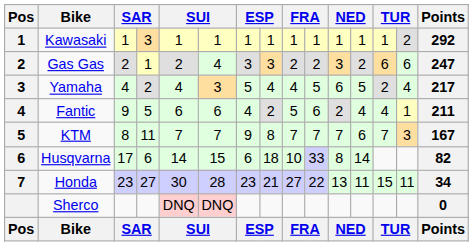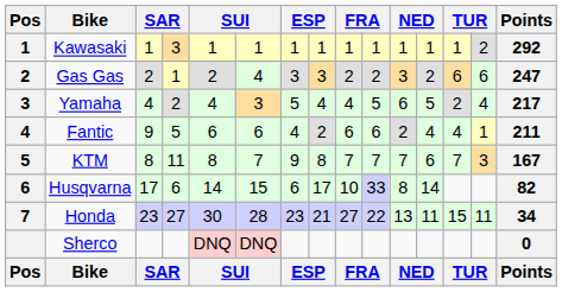Fantic | column 9: 5 -> 6
KTM | column 5: 7 -> 8
Husqvarna | column 8: 18 -> 17
